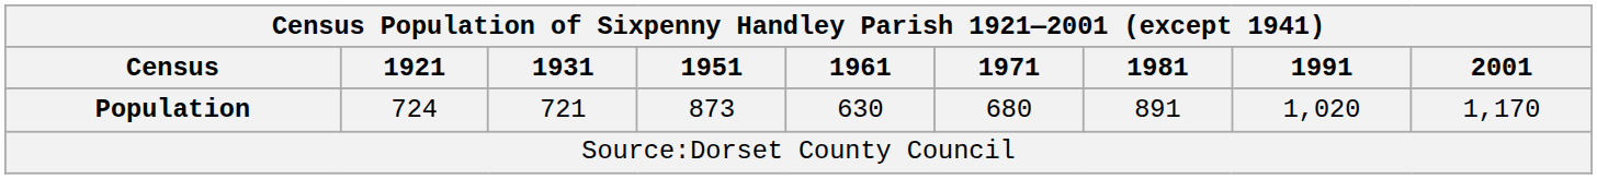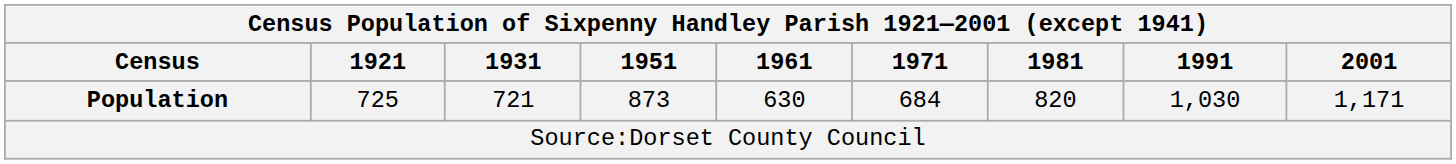Population | 1921: 724 -> 725
Population | 1971: 680 -> 684
Population | 1981: 891 -> 820
Population | 1991: 1,020 -> 1,030
Population | 2001: 1,170 -> 1,171
